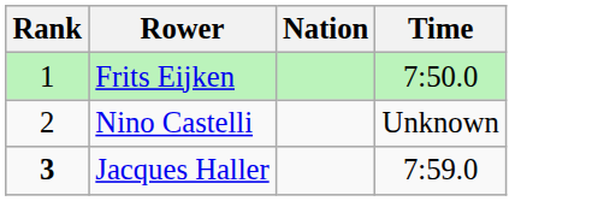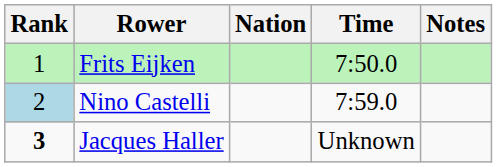+ column: Notes
Nino Castelli | Rank: no background -> lightblue background
Nino Castelli | Time: Unknown -> 7:59.0
Jacques Haller | Time: 7:59.0 -> Unknown
